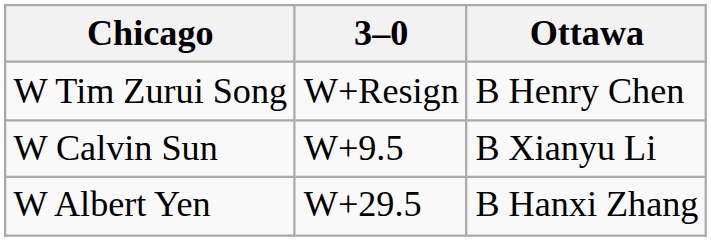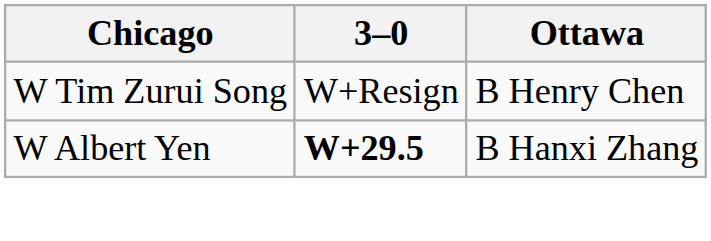- row: W Calvin Sun | W+9.5 | B Xianyu Li
W Albert Yen | 3–0: normal -> bold
